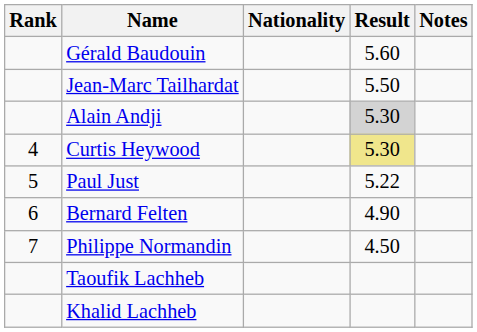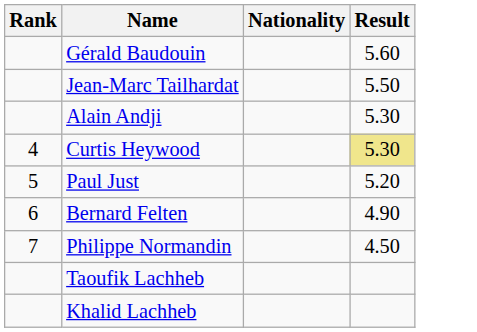- column: Notes
Alain Andji | Result: lightgrey background -> no background
Paul Just | Result: 5.22 -> 5.20
